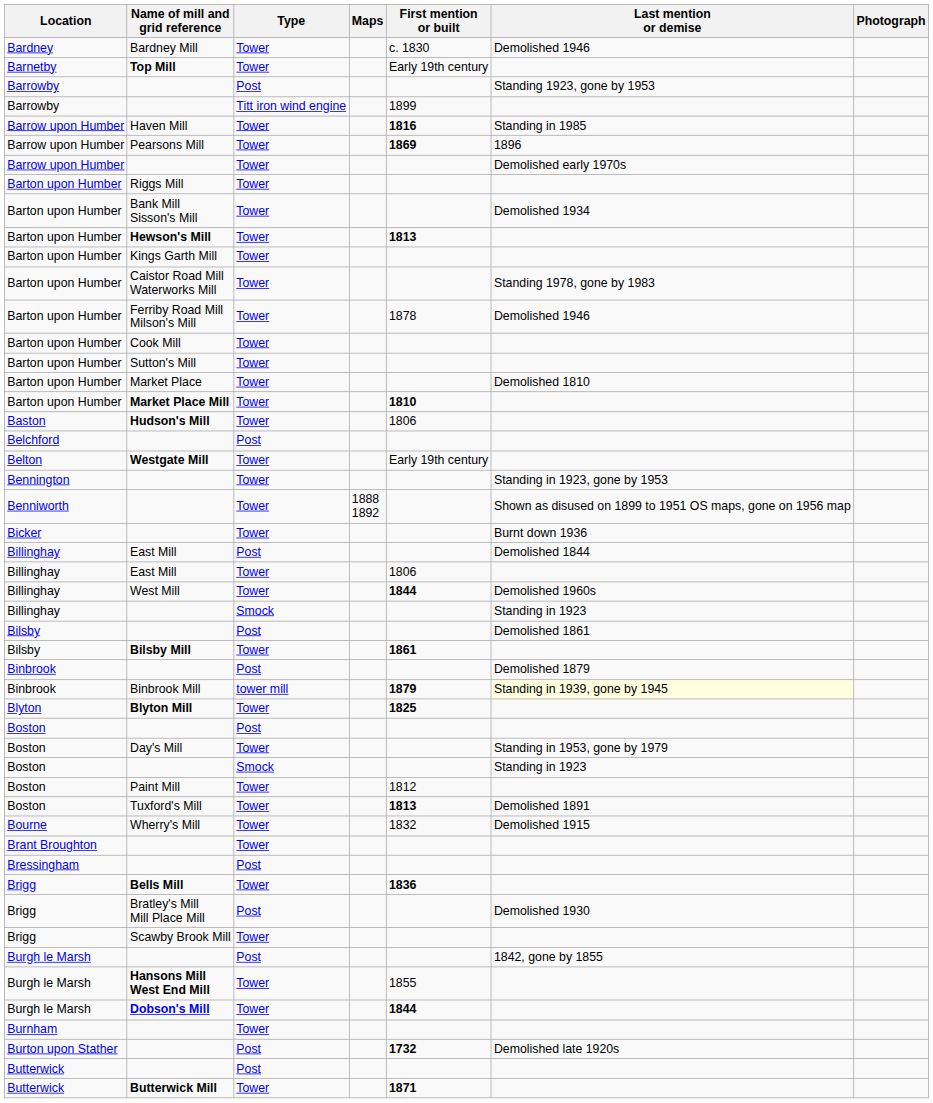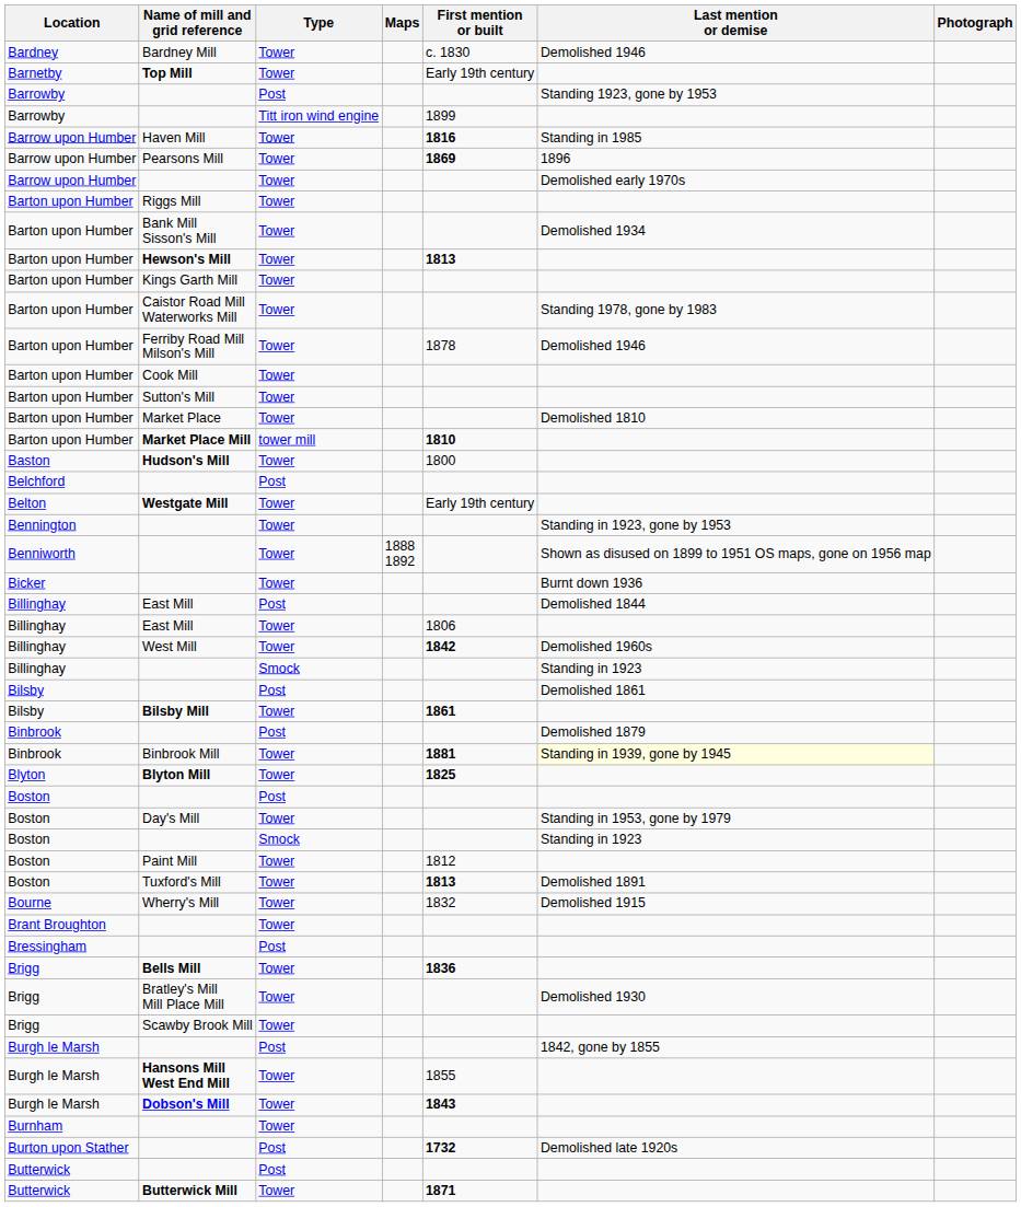Market Place Mill | Type: Tower -> tower mill
Hudson's Mill | First mention or built: 1806 -> 1800
West Mill | First mention or built: 1844 -> 1842
Binbrook Mill | Type: tower mill -> Tower
Binbrook Mill | First mention or built: 1879 -> 1881
Bratley's Mill Mill Place Mill | Type: Post -> Tower
Dobson's Mill | First mention or built: 1844 -> 1843
